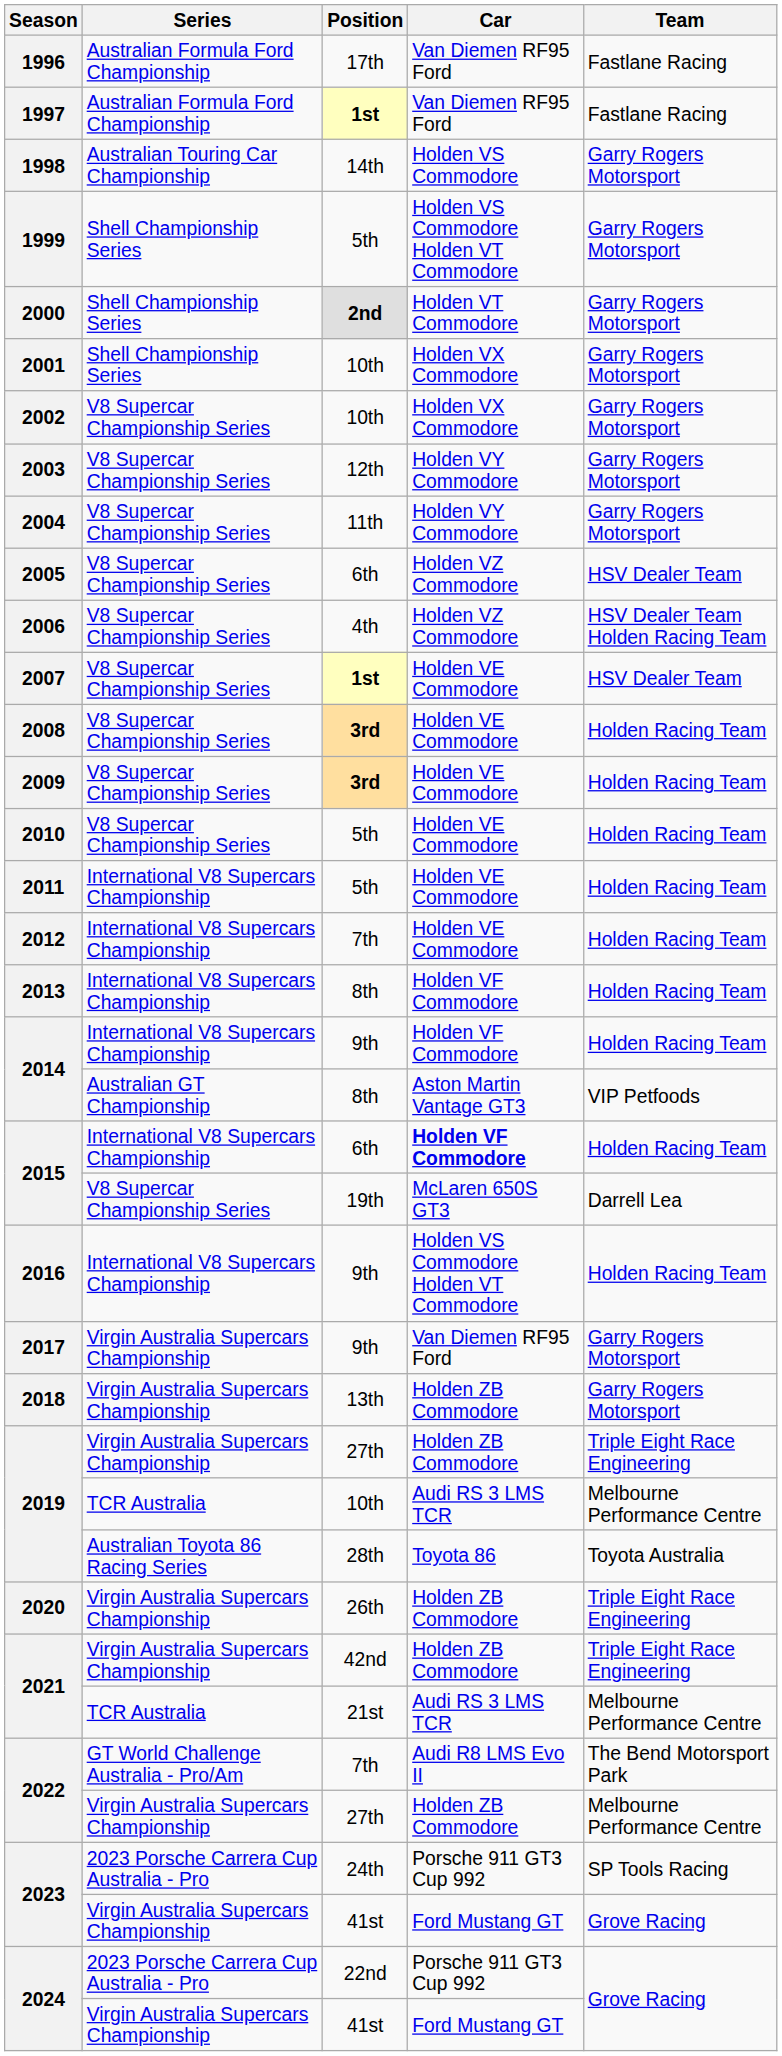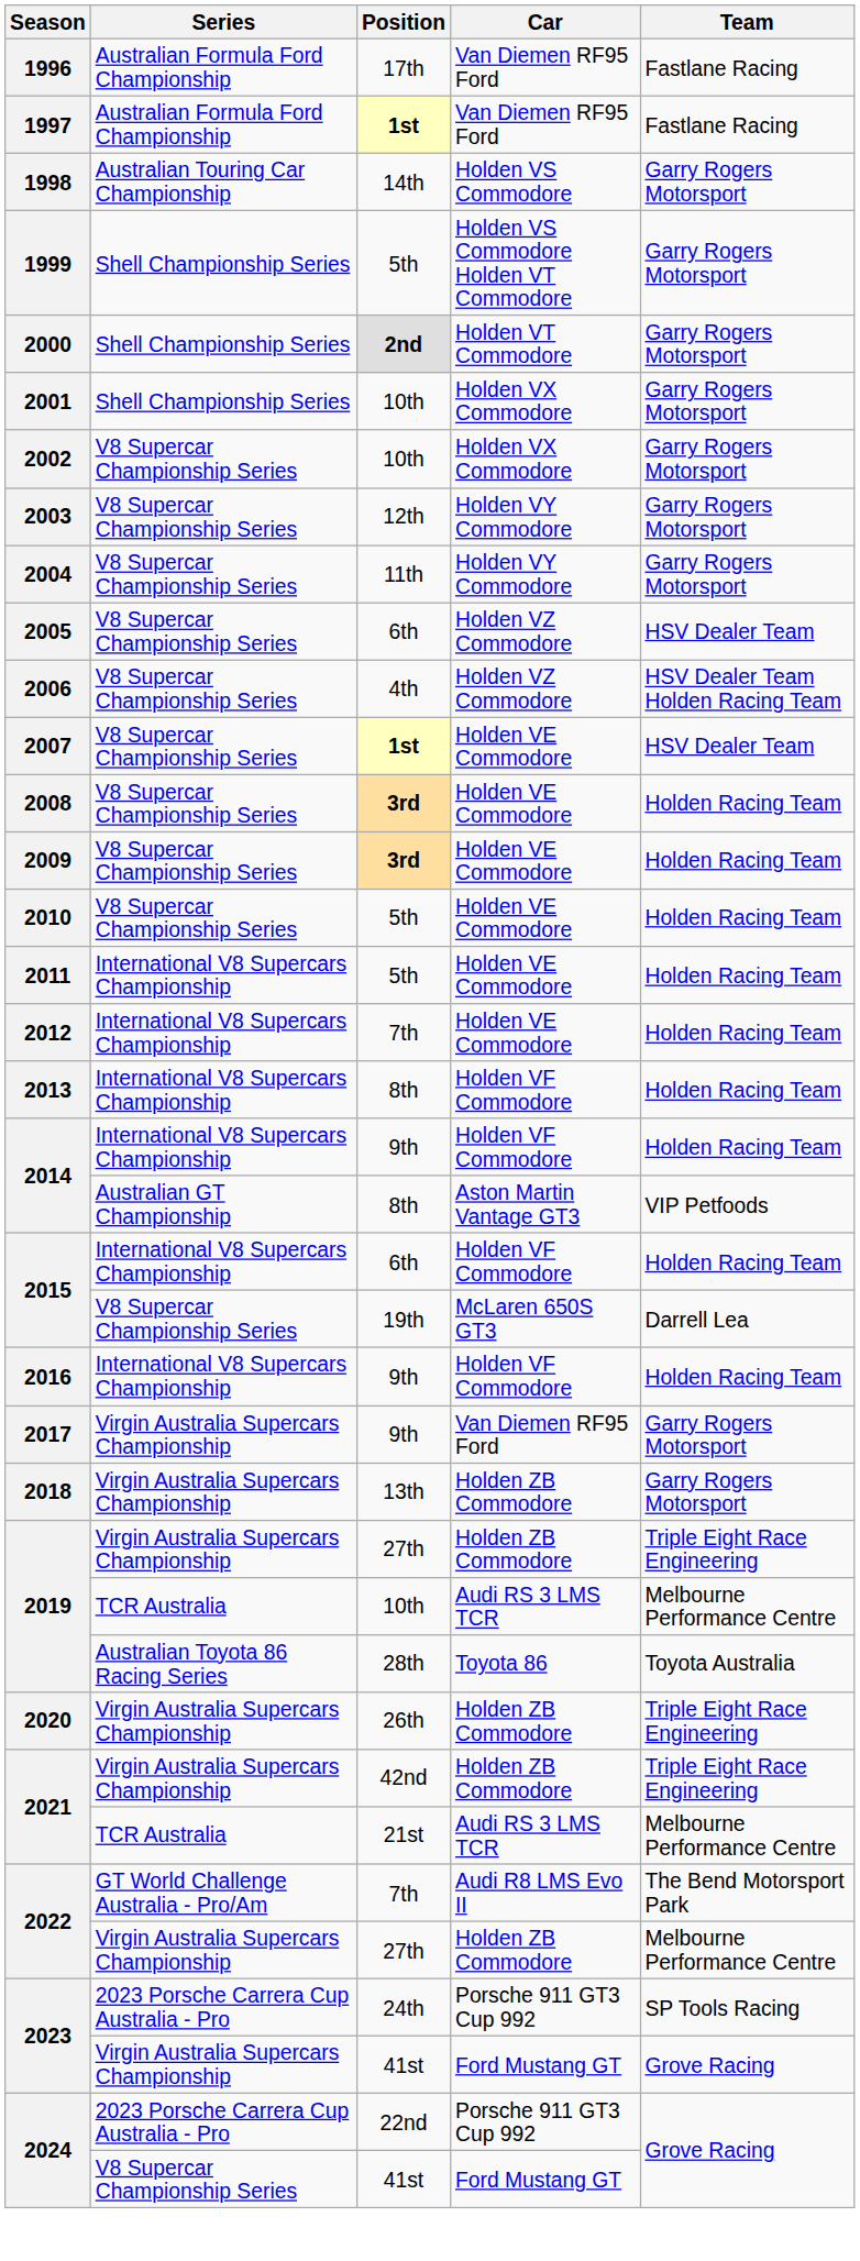2015 / 6th | Car: bold -> normal
2016 | Car: Holden VS Commodore Holden VT Commodore -> Holden VF Commodore
2024 / 41st | Series: Virgin Australia Supercars Championship -> V8 Supercar Championship Series
